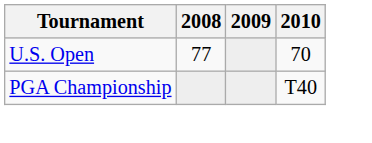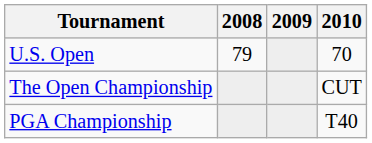U.S. Open | 2008: 77 -> 79
+ row: The Open Championship | CUT
